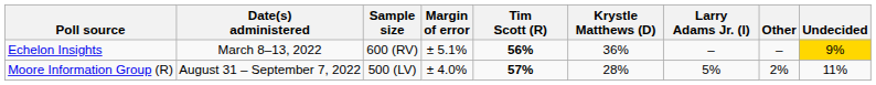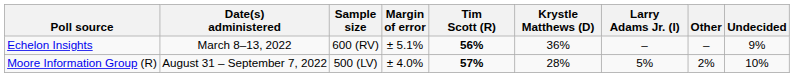Echelon Insights | Undecided: gold background -> no background
Moore Information Group (R) | Undecided: 11% -> 10%
